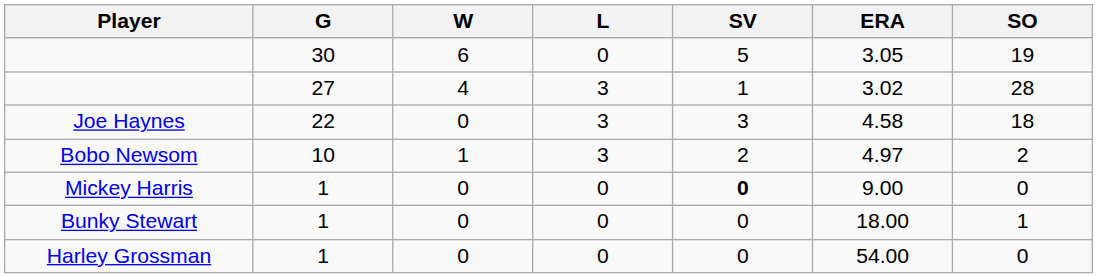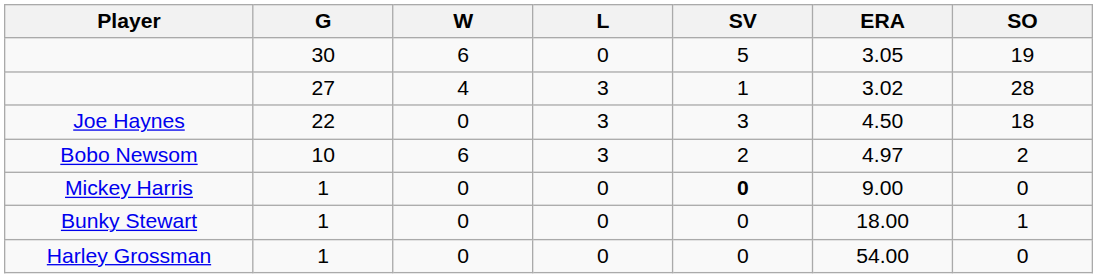Joe Haynes | ERA: 4.58 -> 4.50
Bobo Newsom | W: 1 -> 6
